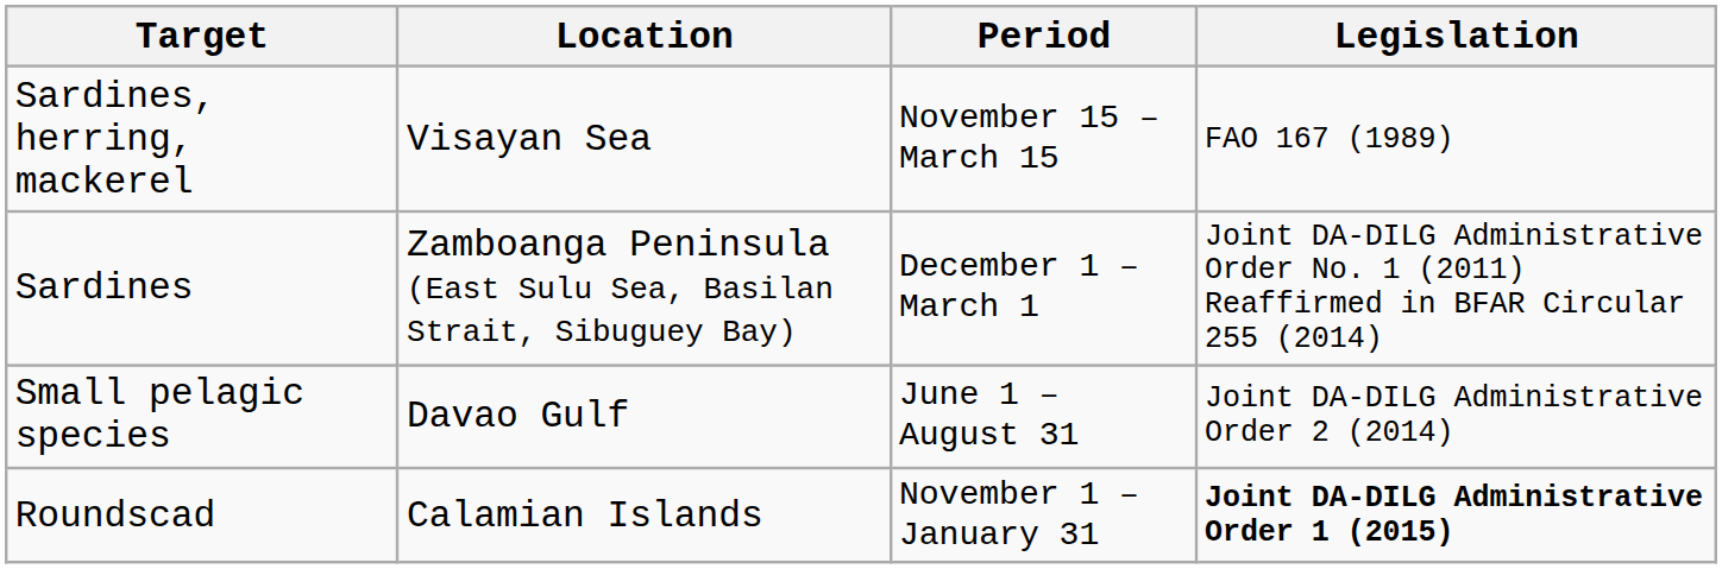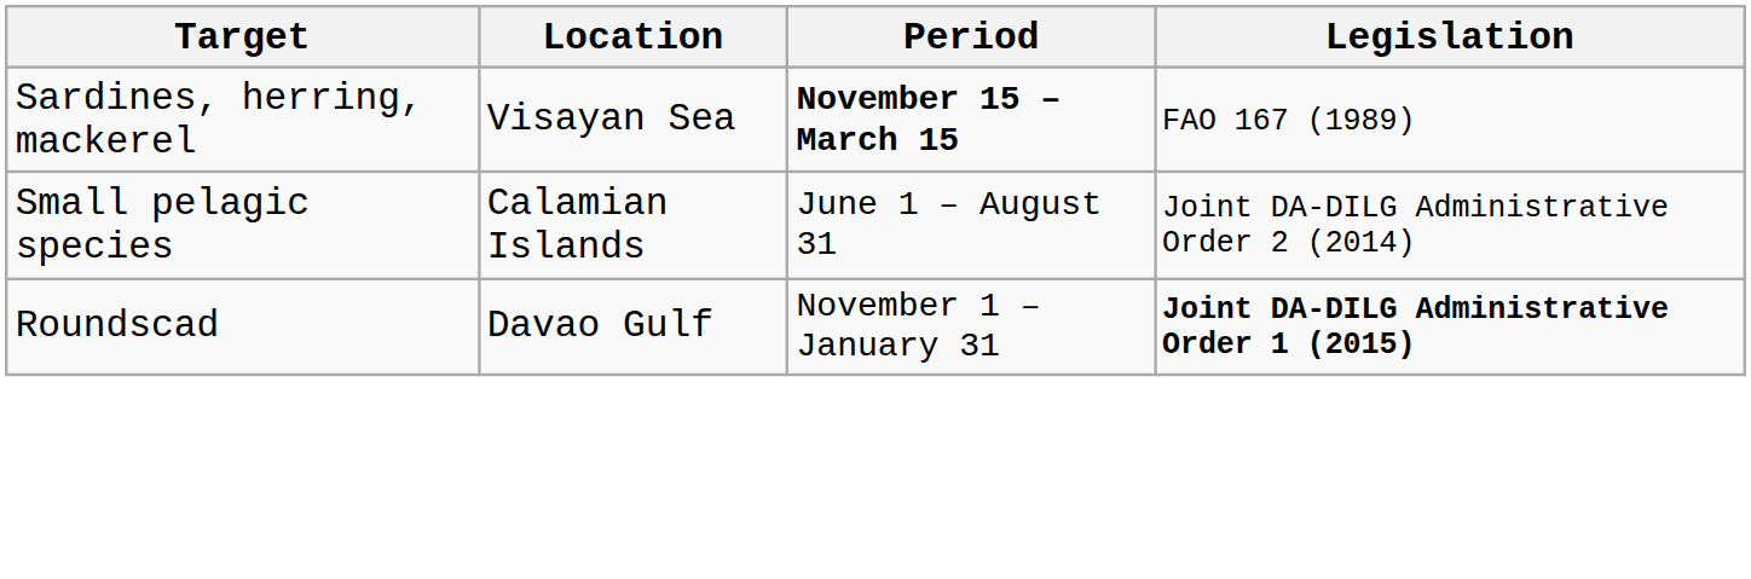Sardines, herring, mackerel | Period: normal -> bold
- row: Sardines | Zamboanga Peninsula (East Sulu Sea, Basilan Strait, Sibuguey Bay) | December 1 – March 1 | Joint DA-DILG Administrative Order No. 1 (2011) Reaffirmed in BFAR Circular 255 (2014)
Small pelagic species | Location: Davao Gulf -> Calamian Islands
Roundscad | Location: Calamian Islands -> Davao Gulf
